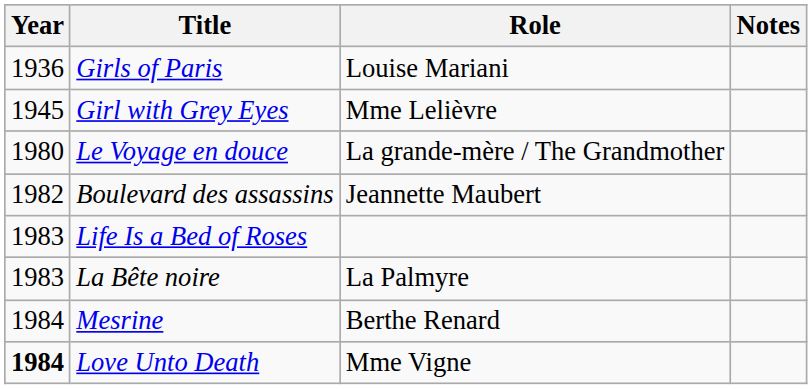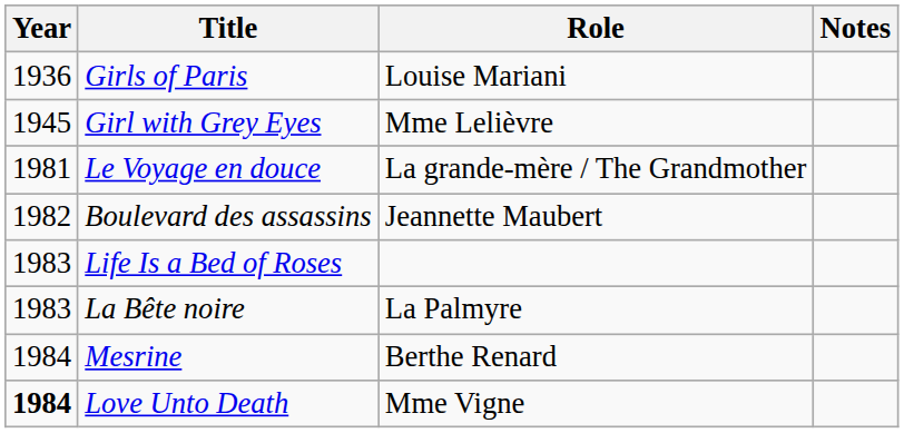Le Voyage en douce | Year: 1980 -> 1981
